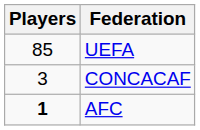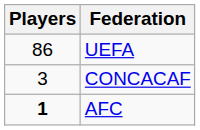UEFA | Players: 85 -> 86
